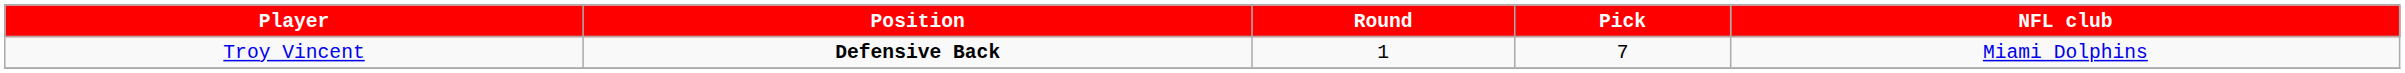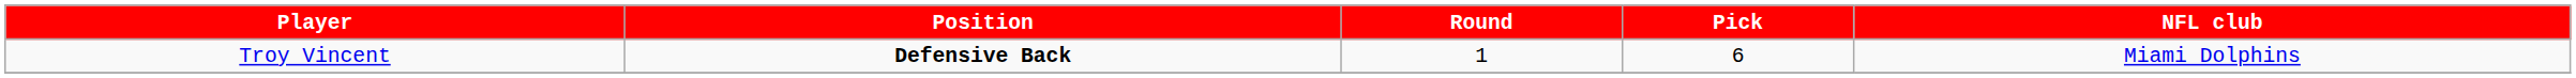Troy Vincent | Pick: 7 -> 6
